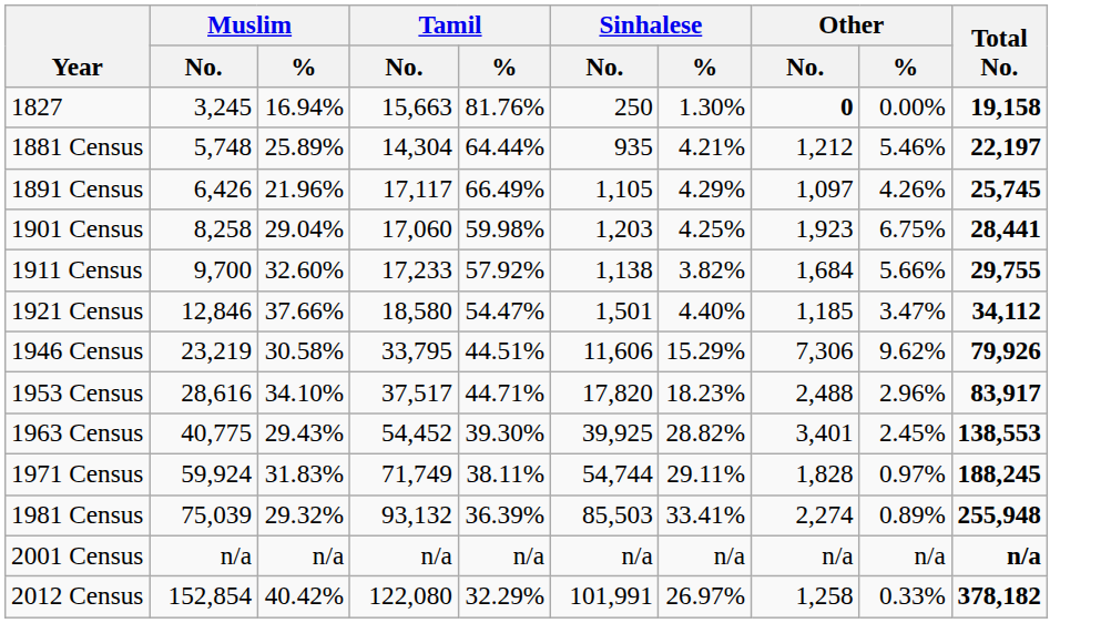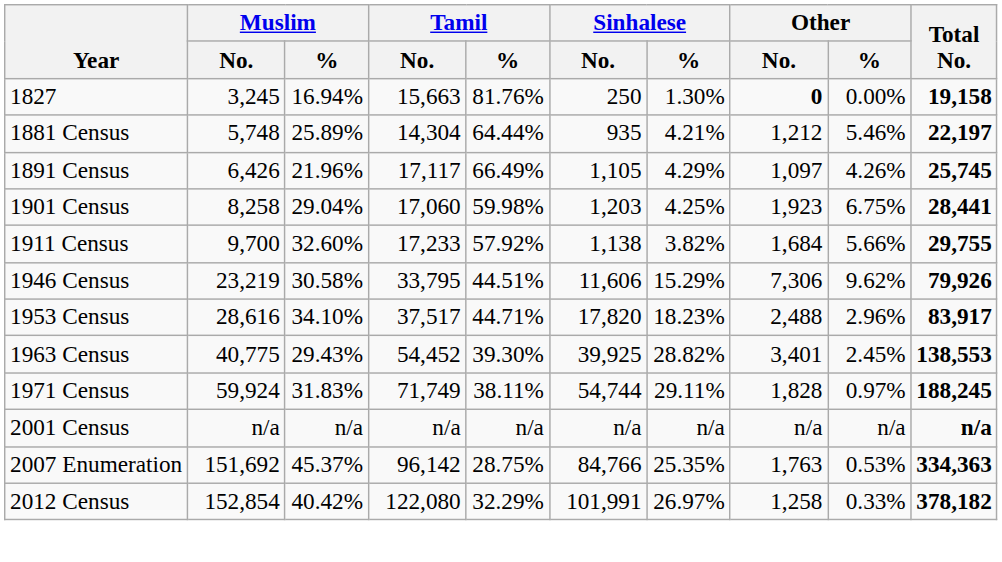- row: 1921 Census | 12,846 | 37.66% | 18,580 | 54.47% | 1,501 | 4.40% | 1,185 | 3.47% | 34,112
- row: 1981 Census | 75,039 | 29.32% | 93,132 | 36.39% | 85,503 | 33.41% | 2,274 | 0.89% | 255,948
+ row: 2007 Enumeration | 151,692 | 45.37% | 96,142 | 28.75% | 84,766 | 25.35% | 1,763 | 0.53% | 334,363
